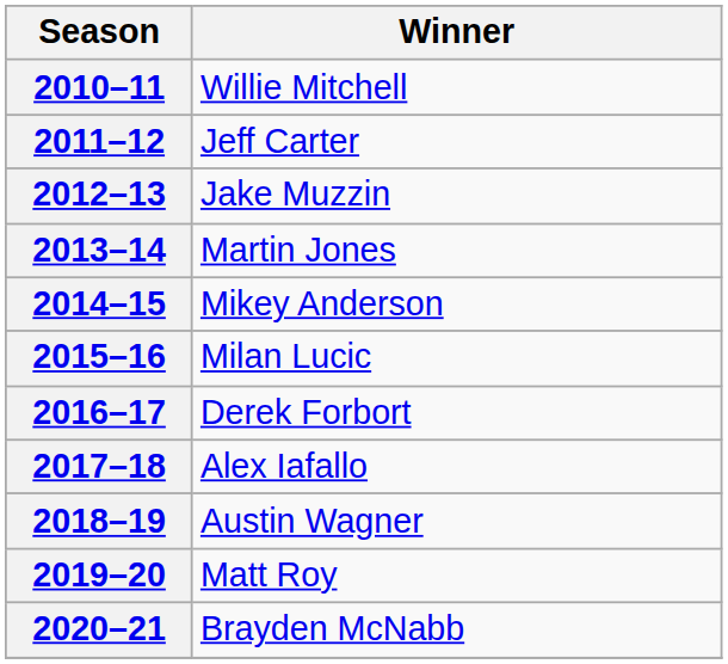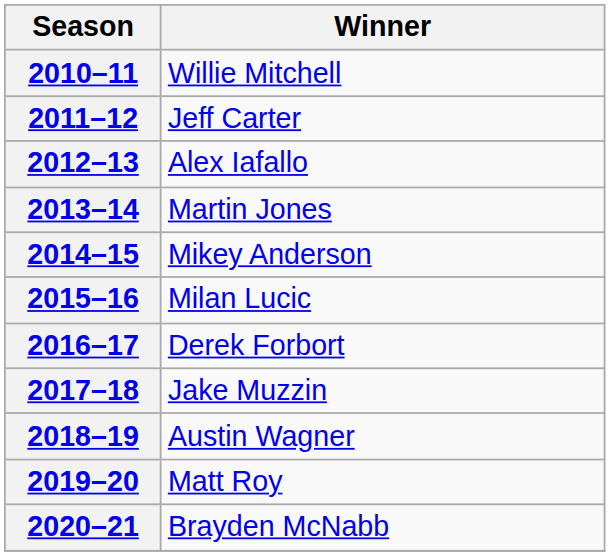2012–13 | Winner: Jake Muzzin -> Alex Iafallo
2017–18 | Winner: Alex Iafallo -> Jake Muzzin
